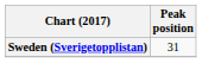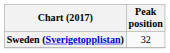Sweden (Sverigetopplistan) | Peak position: 31 -> 32
